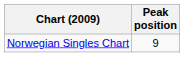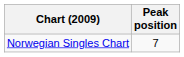Norwegian Singles Chart | Peak position: 9 -> 7
